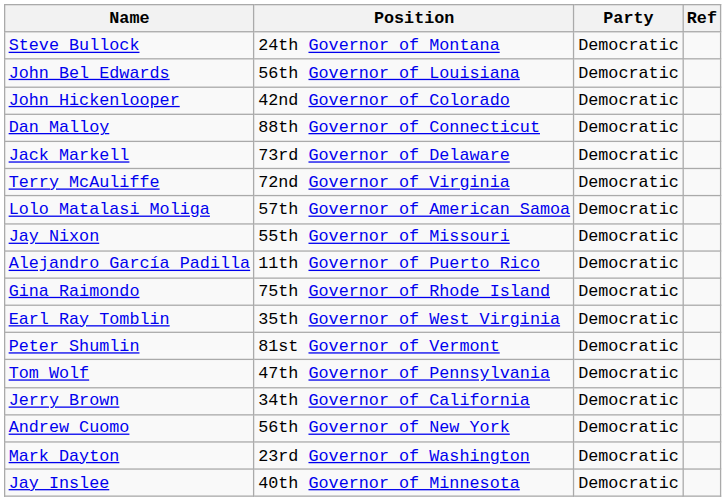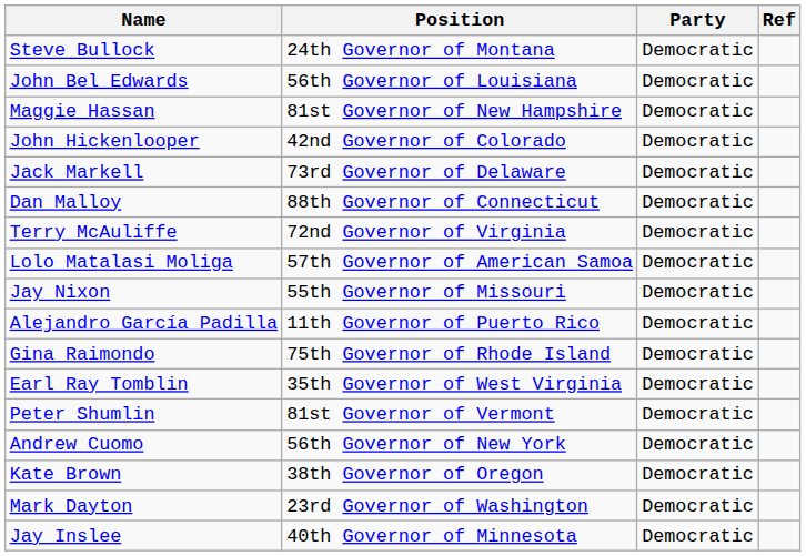+ row: Maggie Hassan | 81st Governor of New Hampshire | Democratic
rows swapped: Dan Malloy <-> Jack Markell
- row: Tom Wolf | 47th Governor of Pennsylvania | Democratic
- row: Jerry Brown | 34th Governor of California | Democratic
+ row: Kate Brown | 38th Governor of Oregon | Democratic
